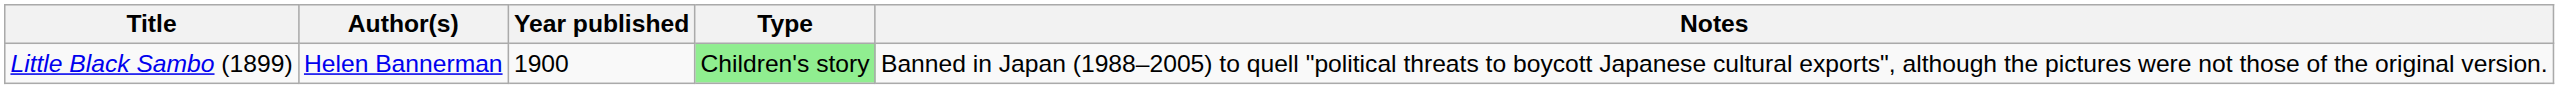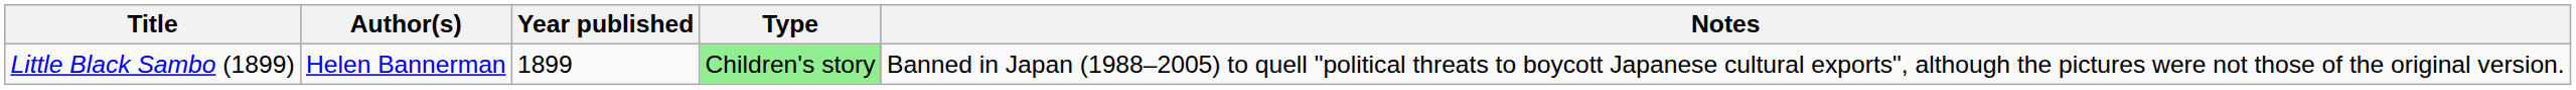Little Black Sambo (1899) | Year published: 1900 -> 1899
